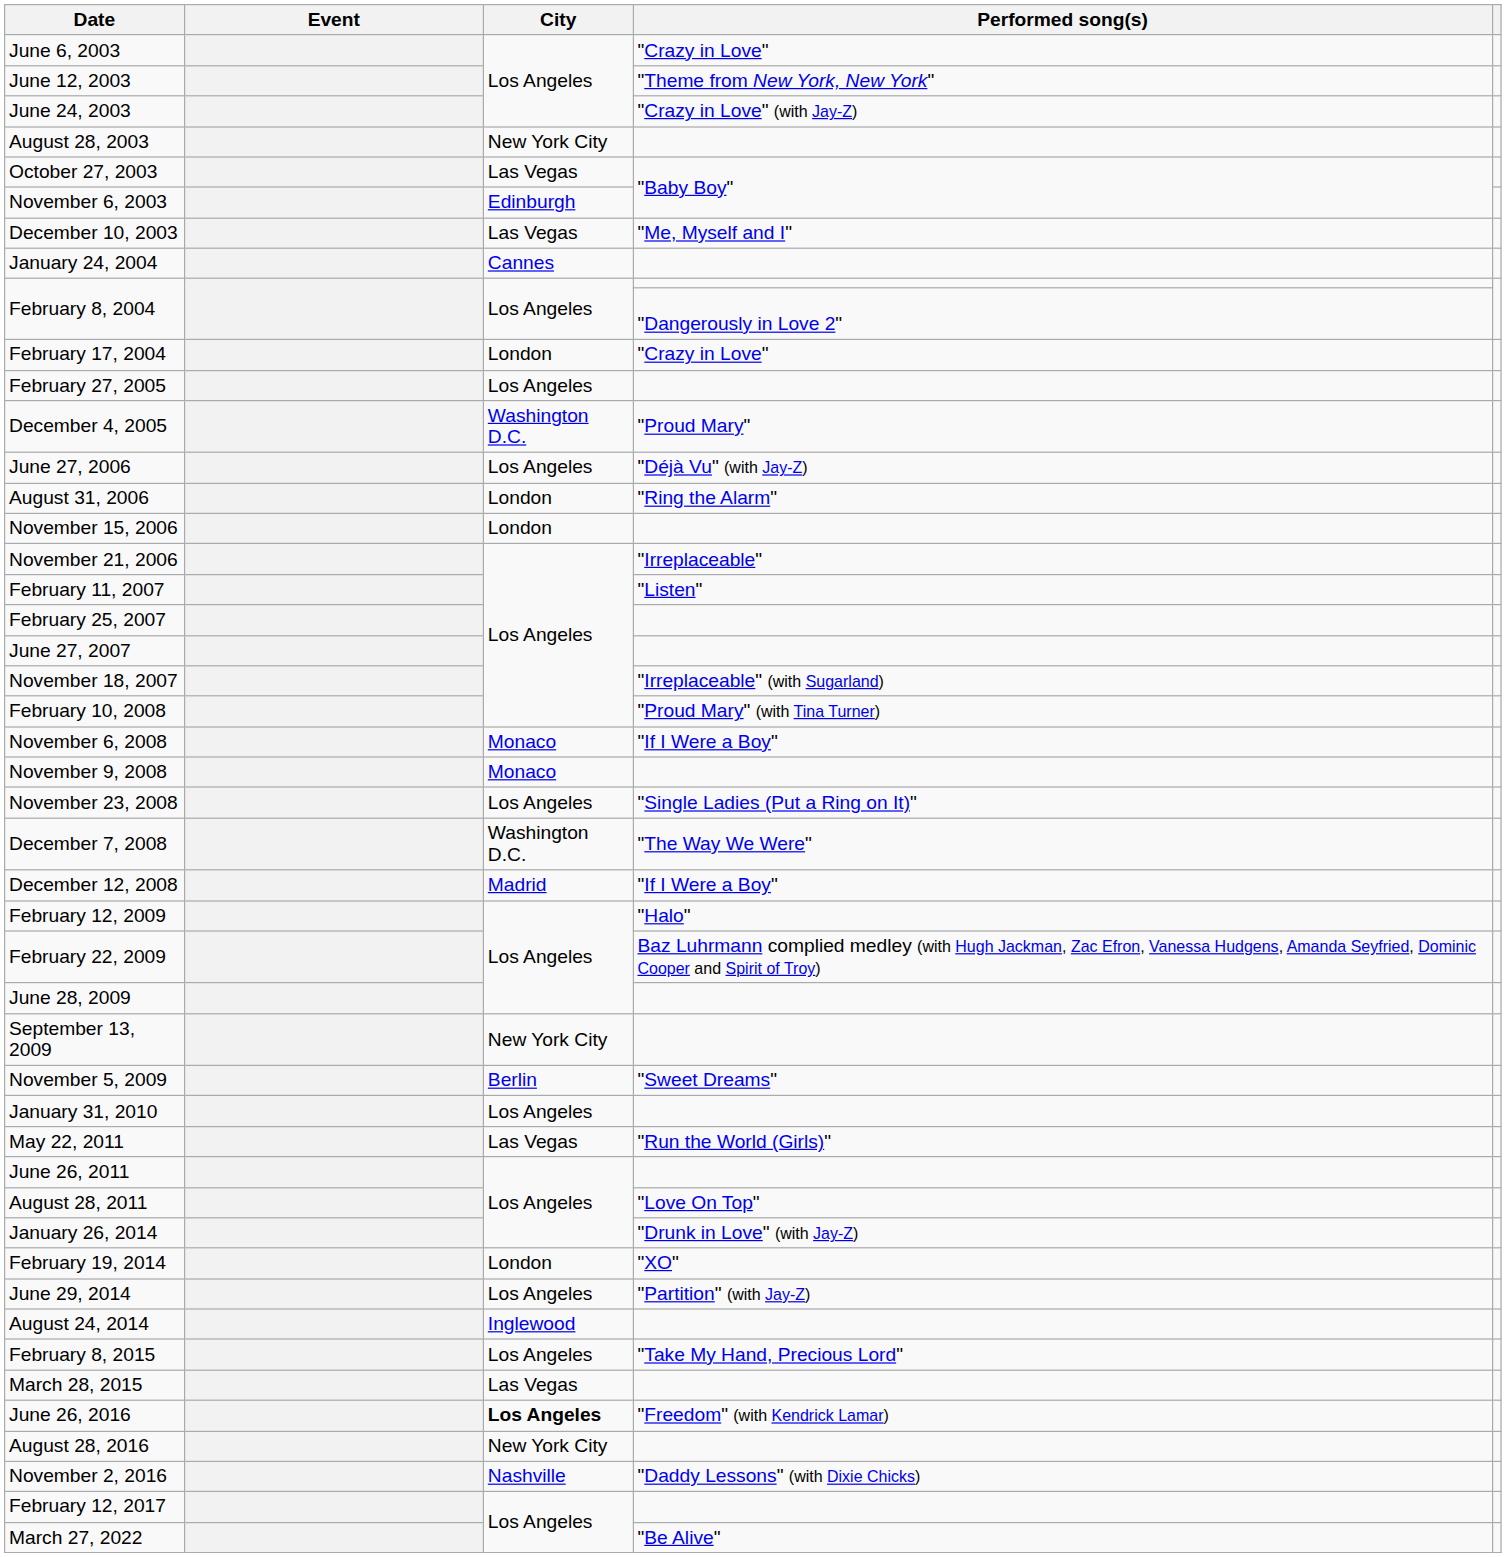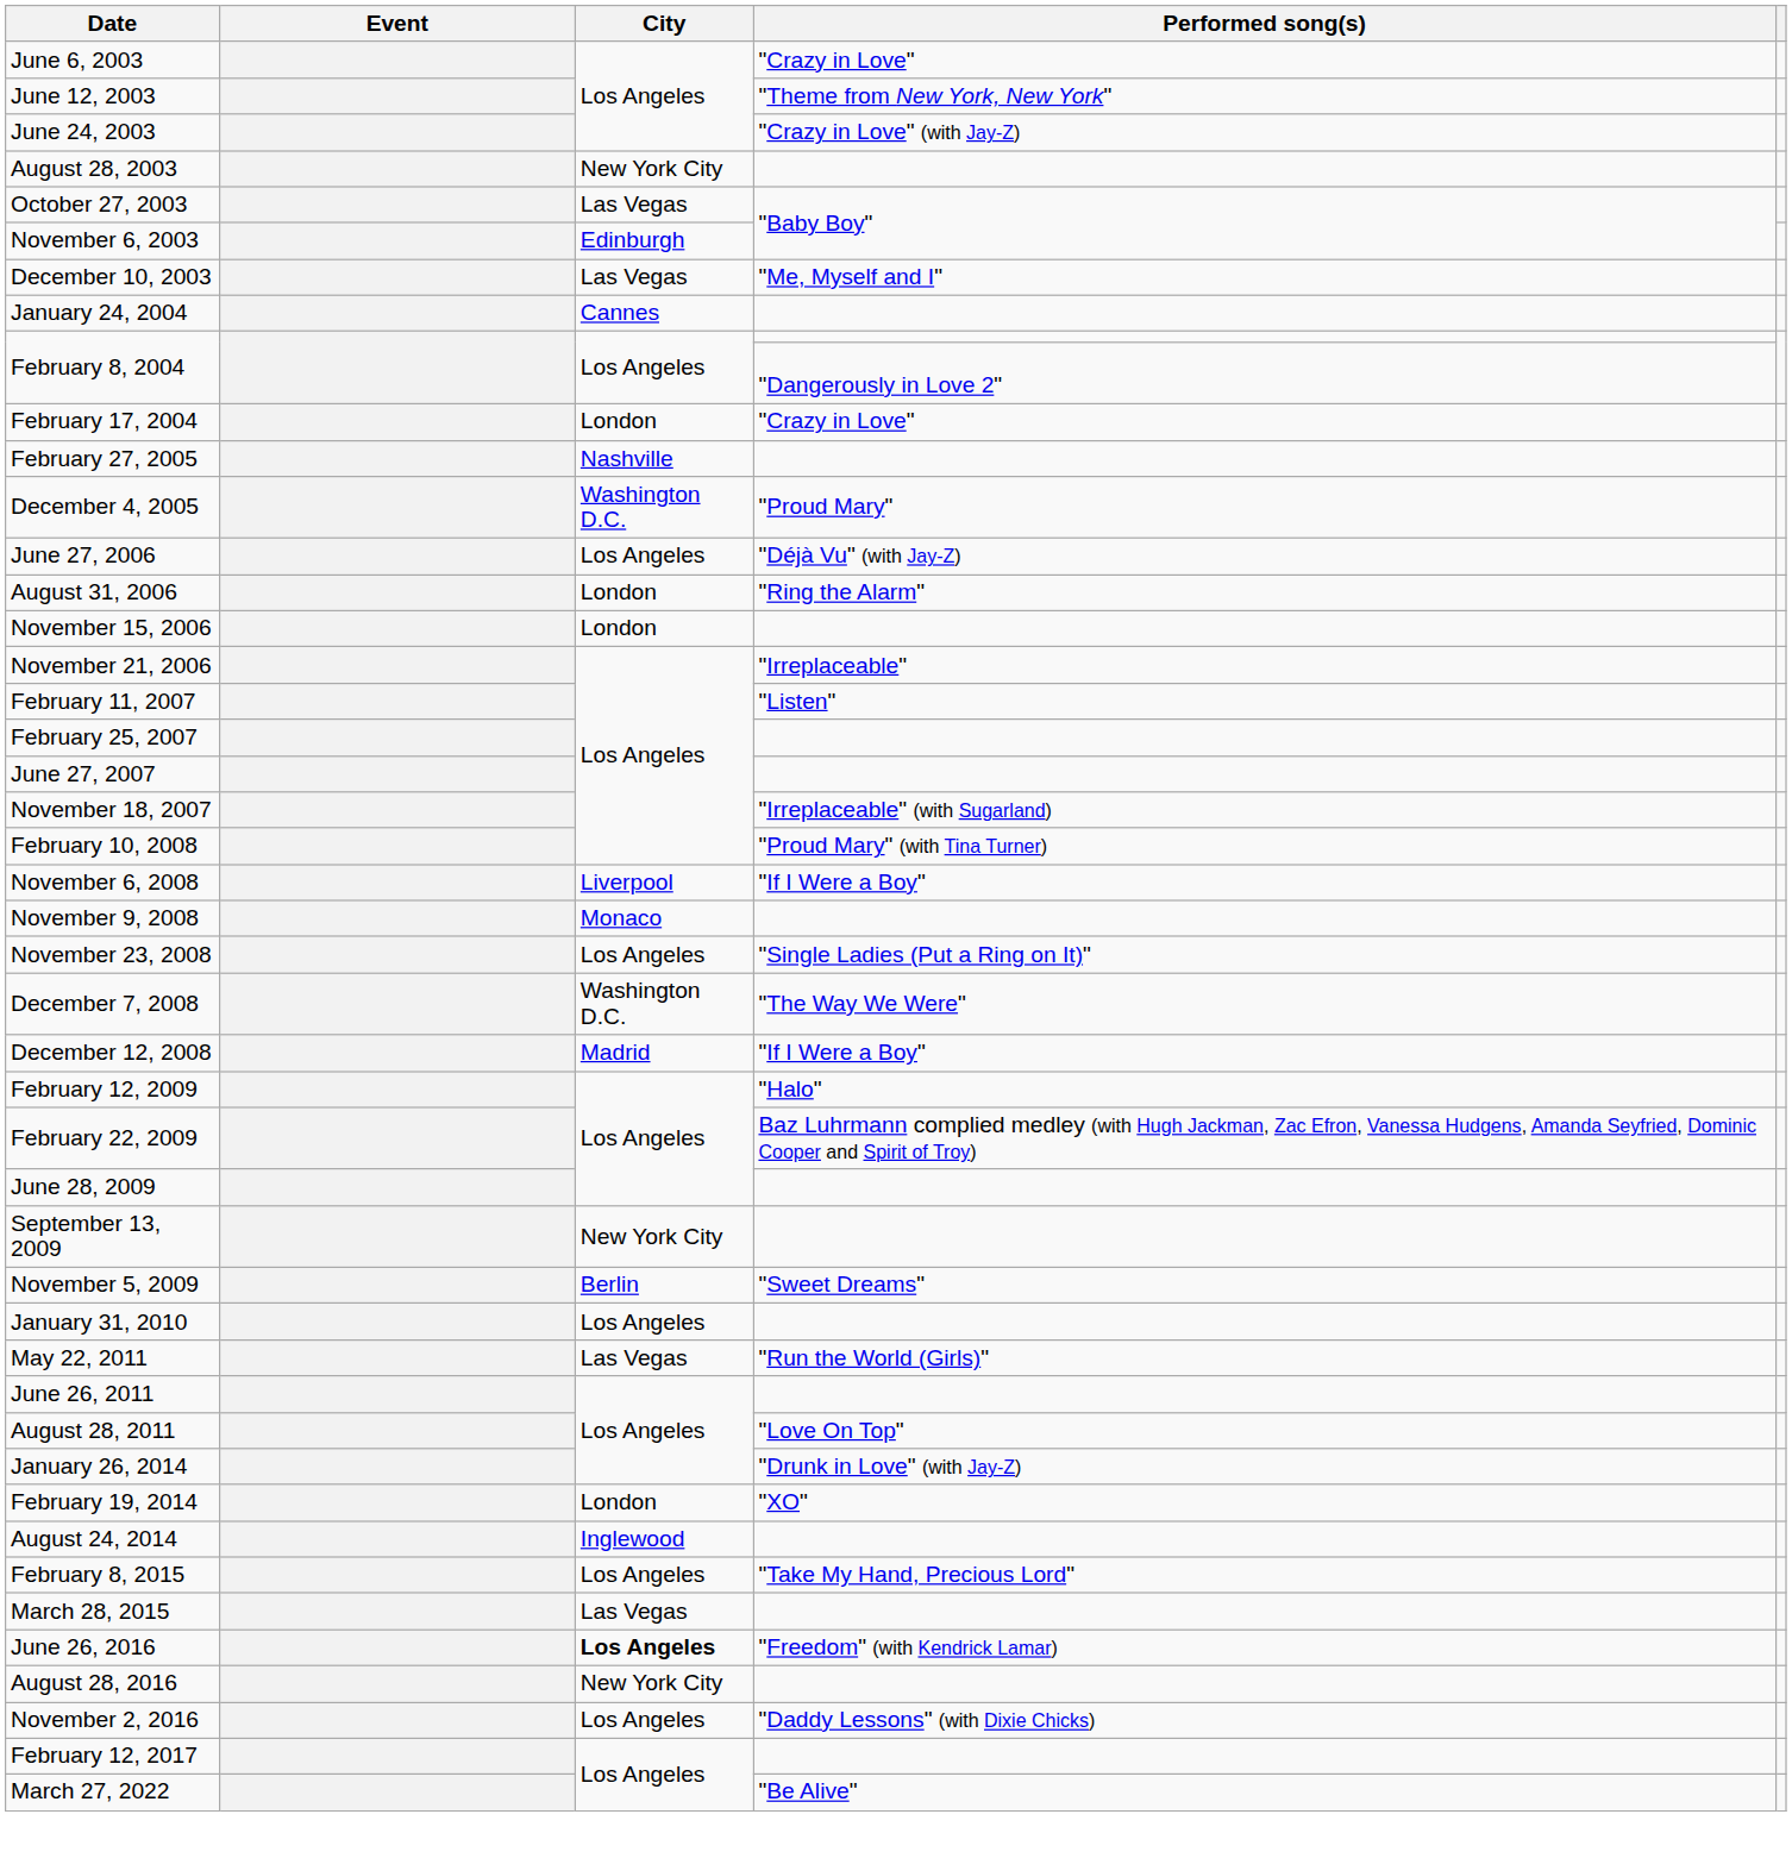February 27, 2005 | City: Los Angeles -> Nashville
November 6, 2008 | City: Monaco -> Liverpool
- row: June 29, 2014 | Los Angeles | "Partition" (with Jay-Z)
November 2, 2016 | City: Nashville -> Los Angeles
